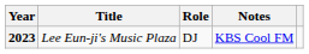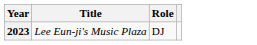- column: Notes | KBS Cool FM
